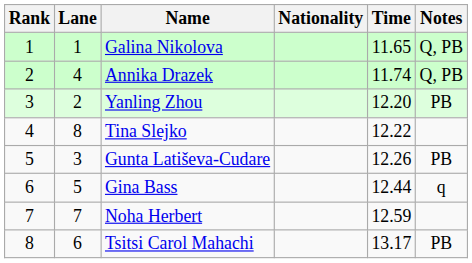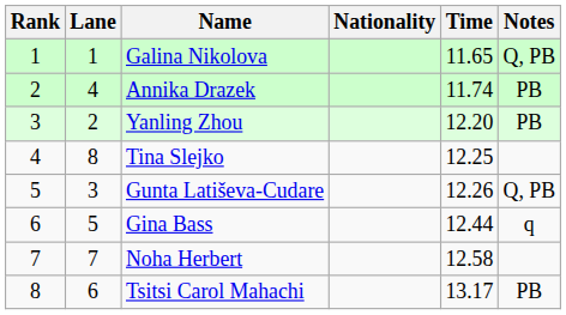Annika Drazek | Notes: Q, PB -> PB
Tina Slejko | Time: 12.22 -> 12.25
Gunta Latiševa-Cudare | Notes: PB -> Q, PB
Noha Herbert | Time: 12.59 -> 12.58
